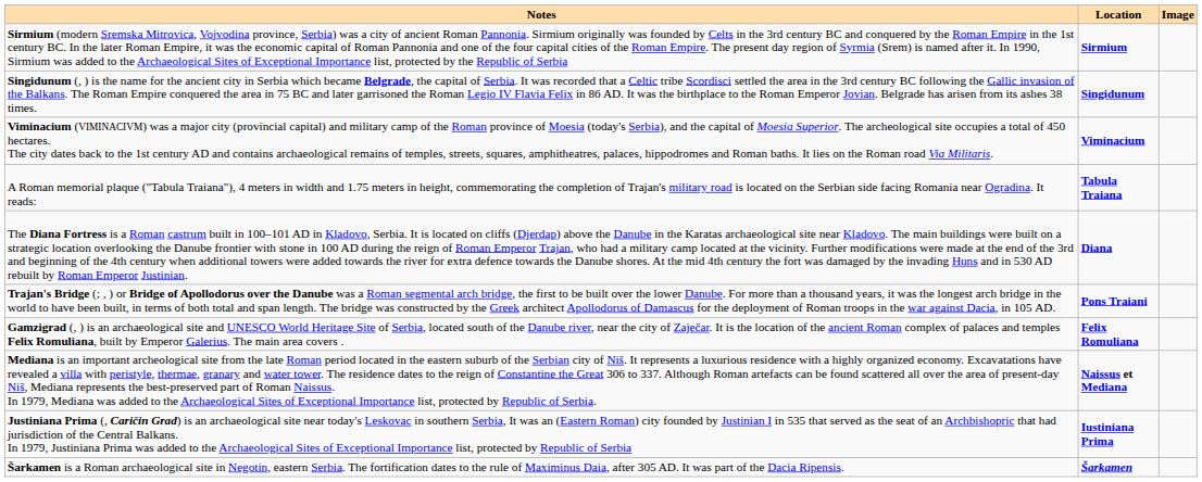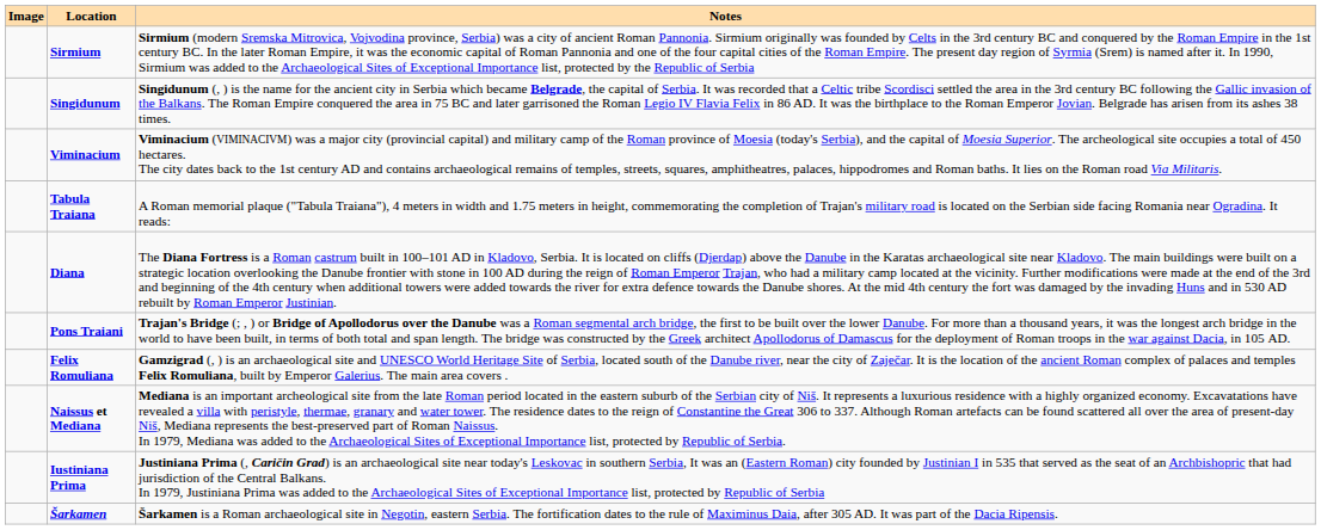columns swapped: Image <-> Notes
